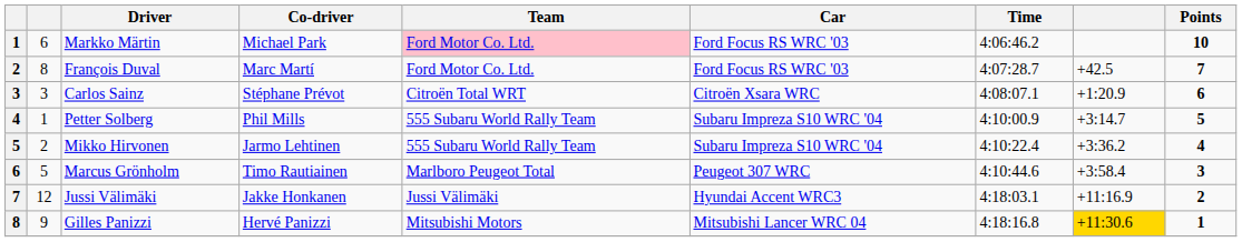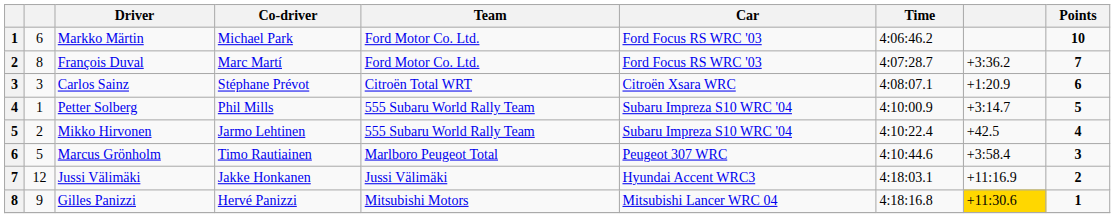Markko Märtin | Team: pink background -> no background
François Duval | column 8: +42.5 -> +3:36.2
Mikko Hirvonen | column 8: +3:36.2 -> +42.5
